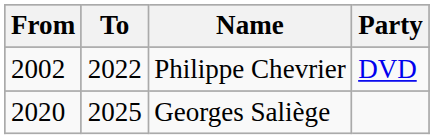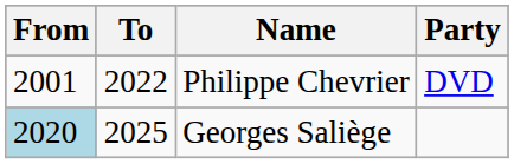Philippe Chevrier | From: 2002 -> 2001
Georges Saliège | From: no background -> lightblue background
